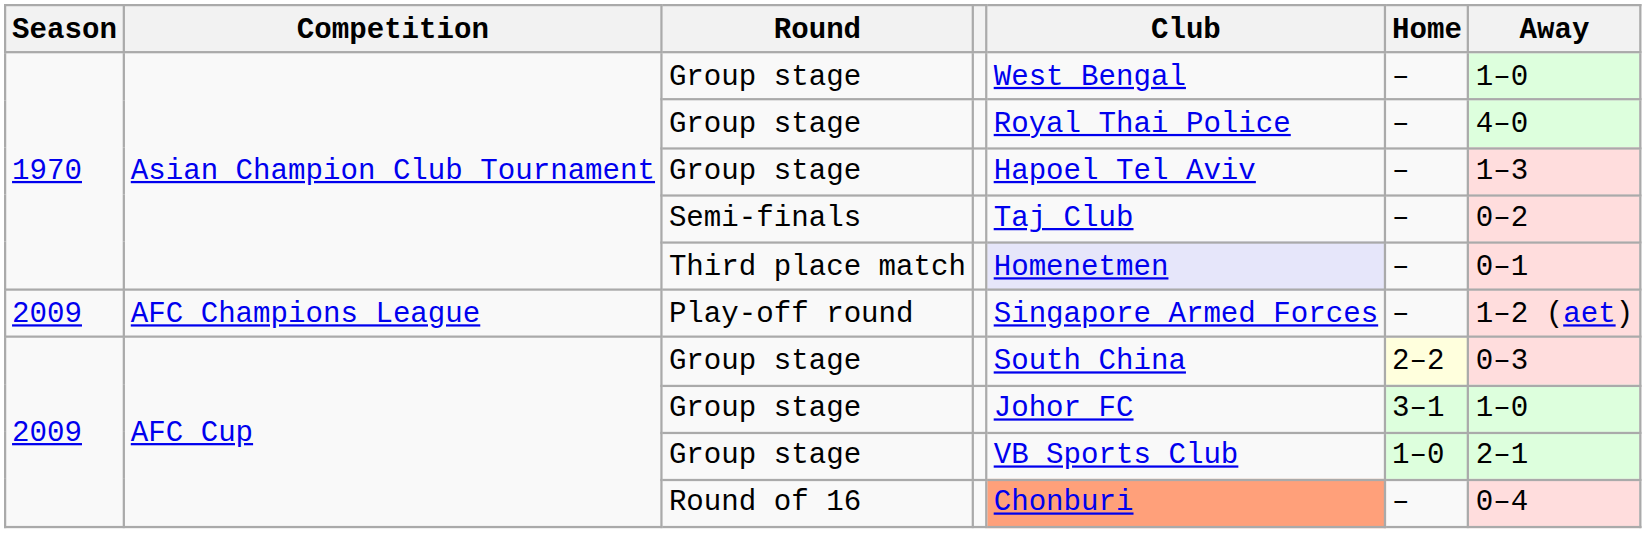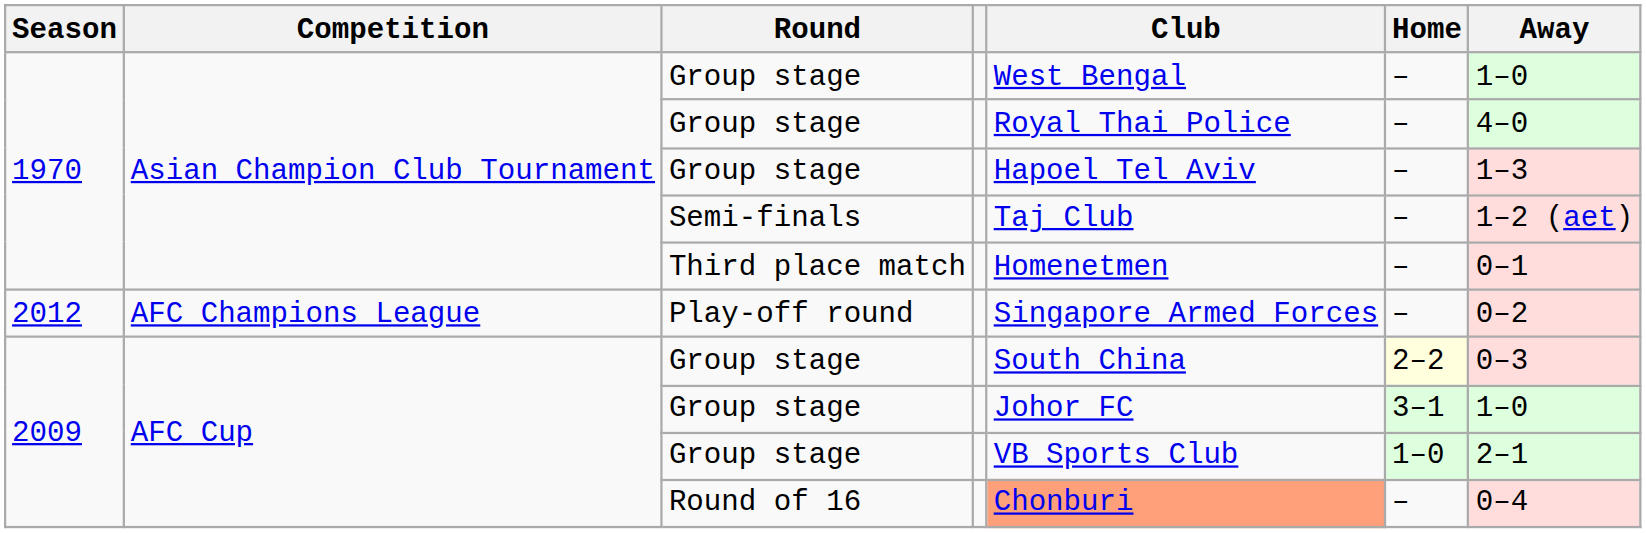Semi-finals | Away: 0–2 -> 1–2 (aet)
Third place match | Club: lavender background -> no background
Play-off round | Season: 2009 -> 2012
Play-off round | Away: 1–2 (aet) -> 0–2
